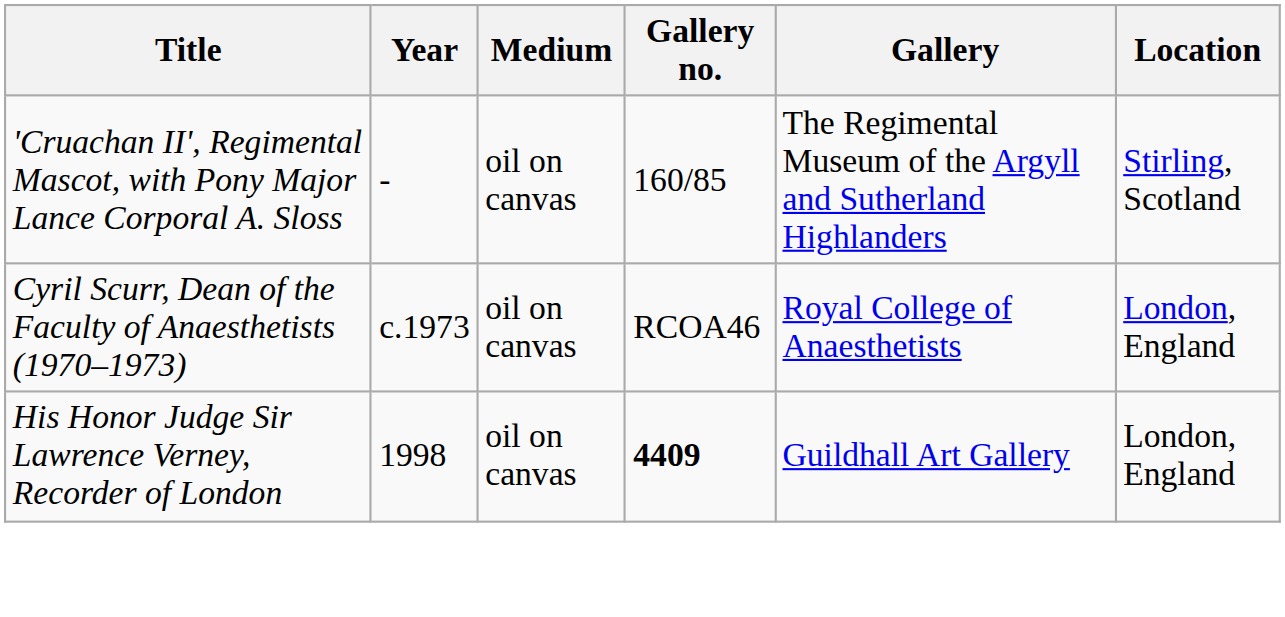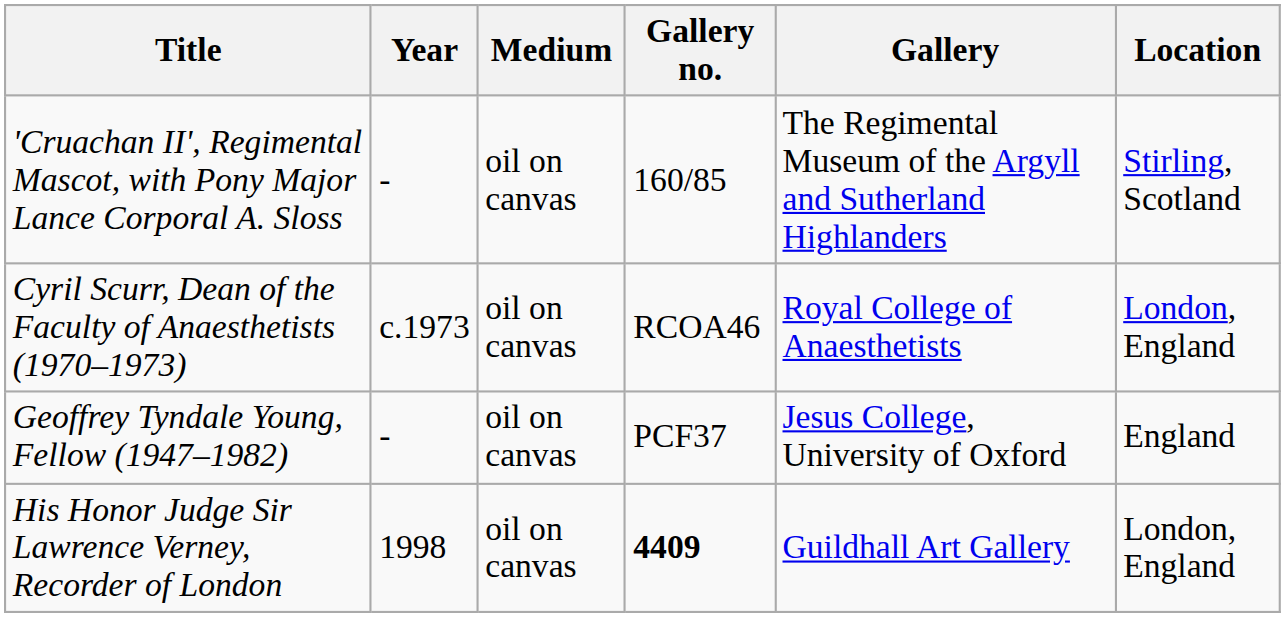+ row: Geoffrey Tyndale Young, Fellow (1947–1982) | - | oil on canvas | PCF37 | Jesus College, University of Oxford | England
